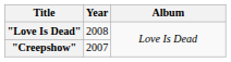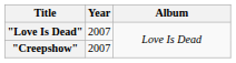"Love Is Dead" | Year: 2008 -> 2007
